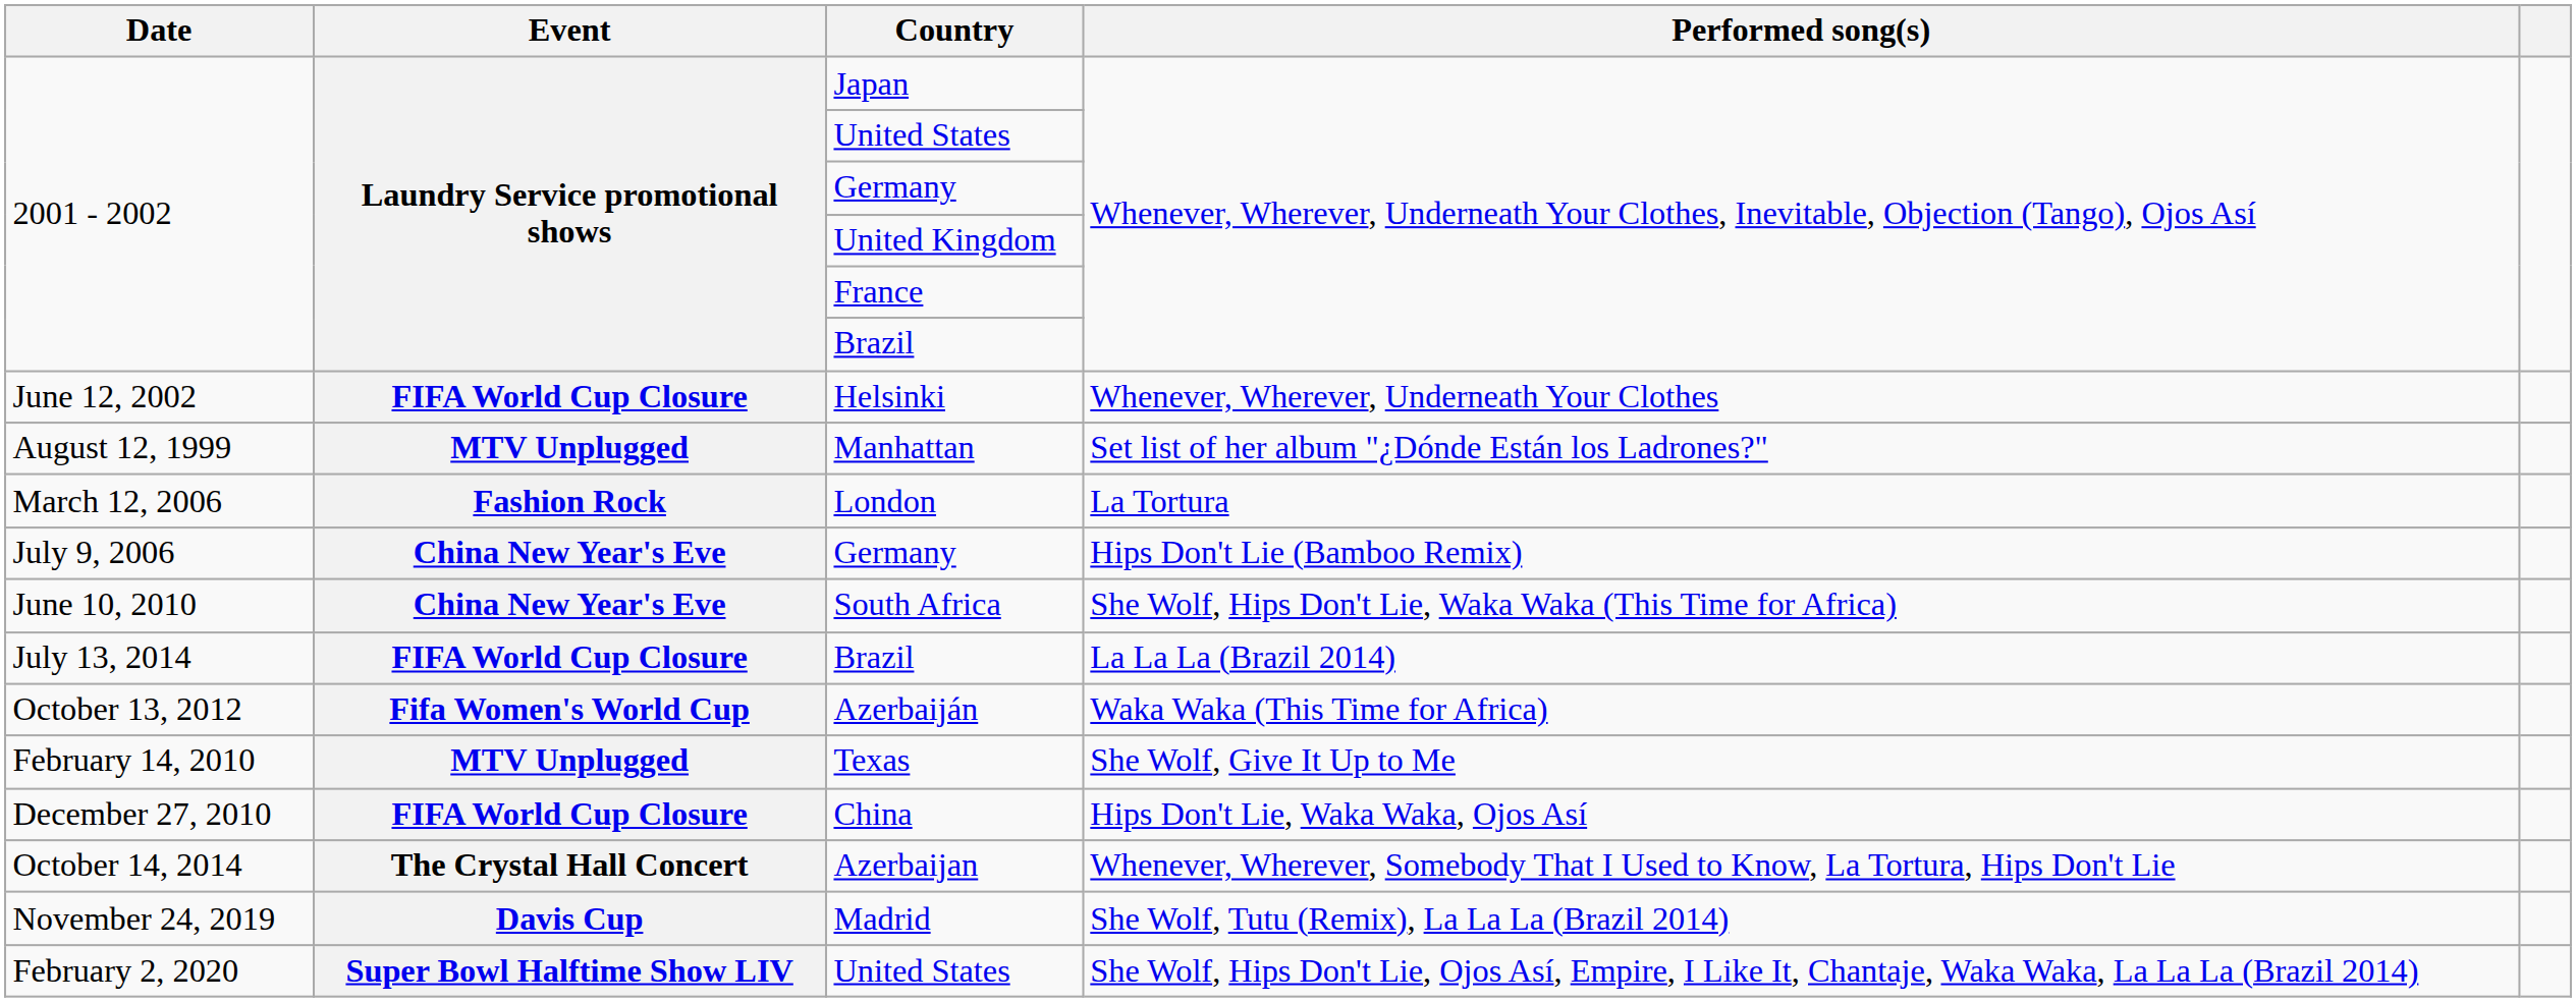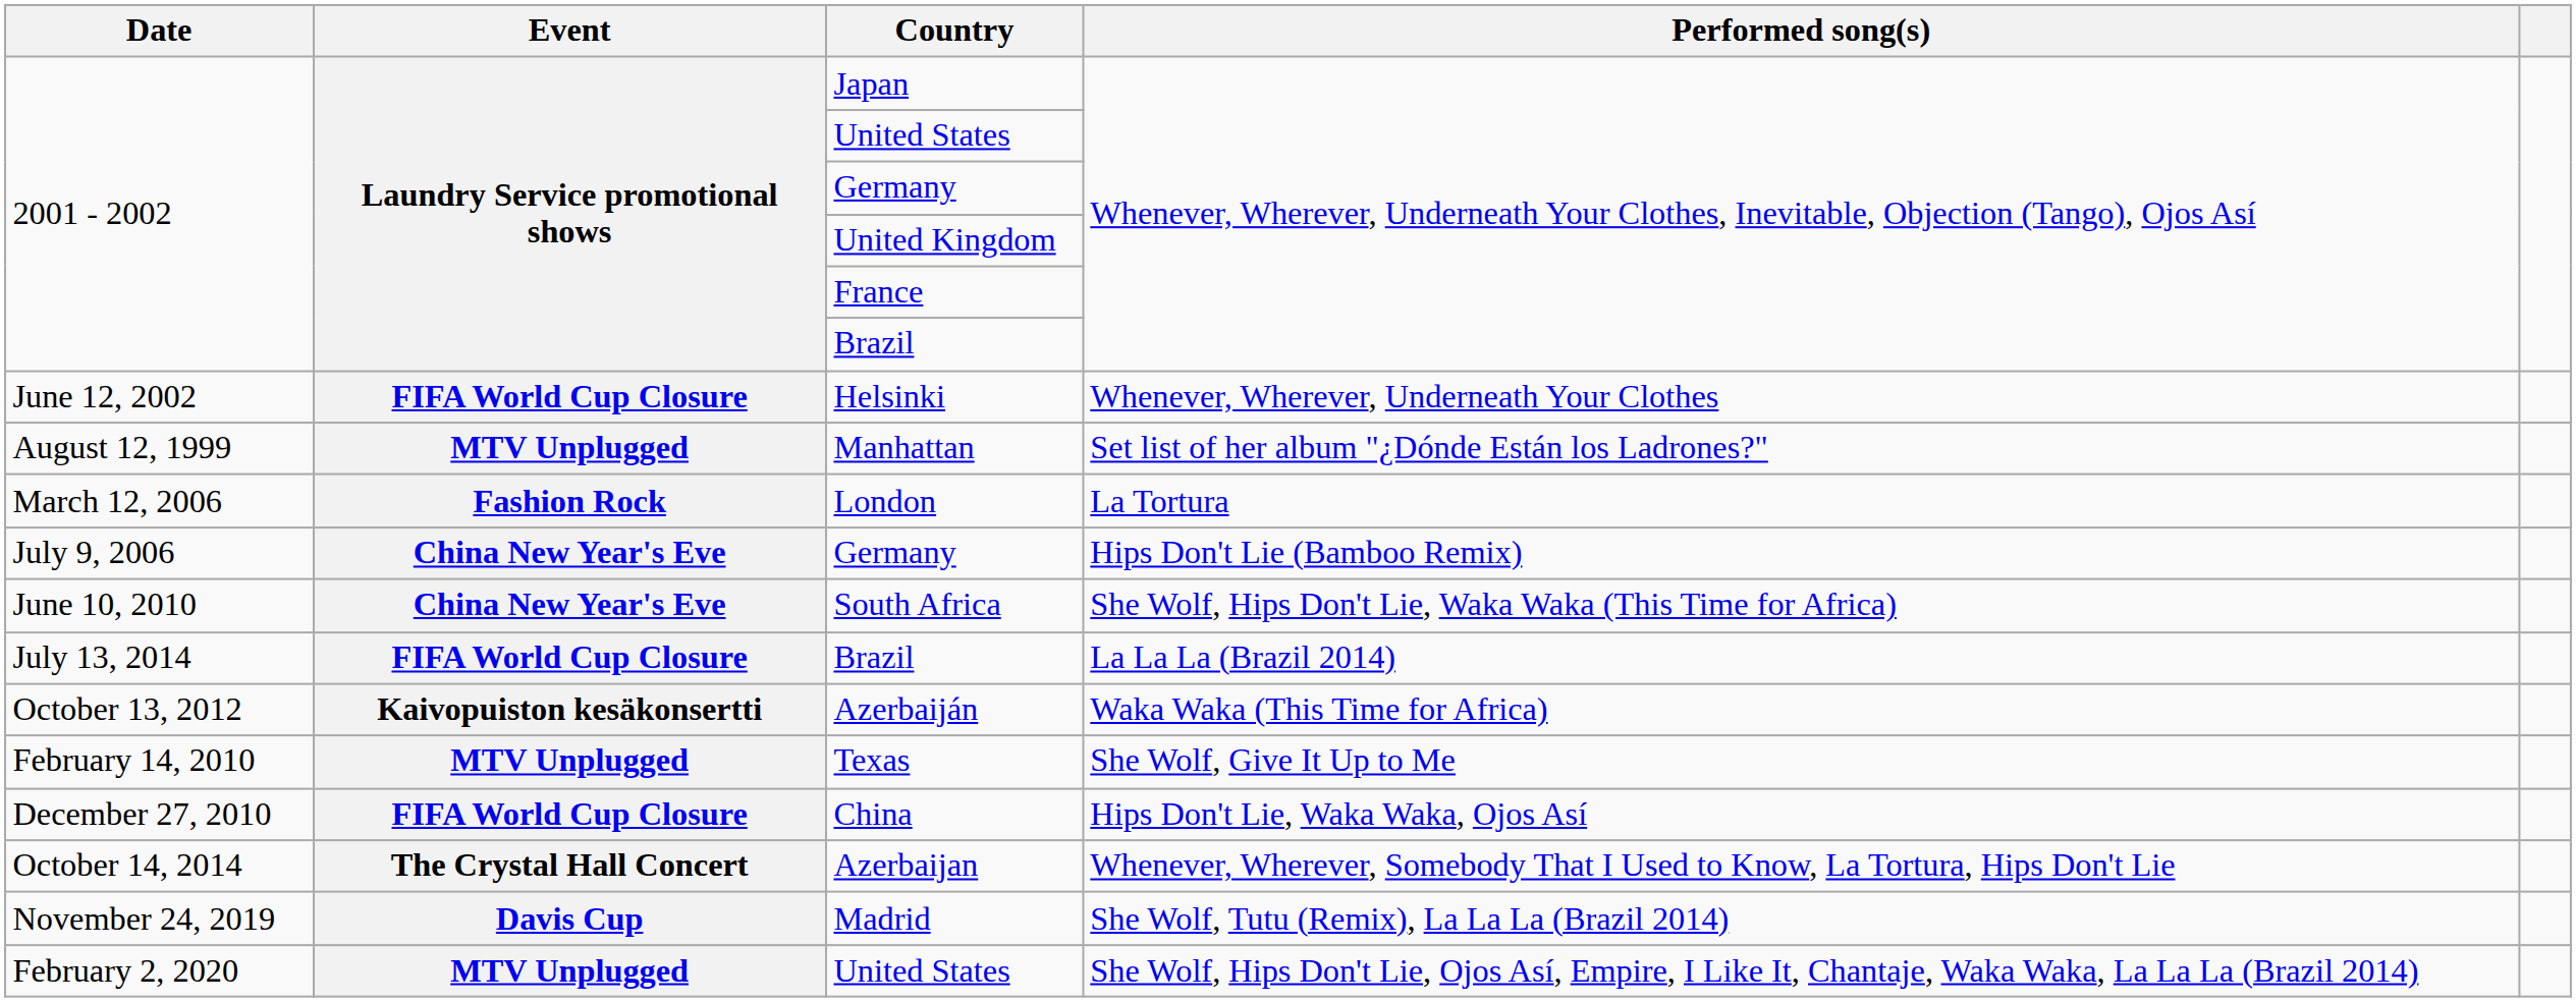Azerbaiján | Event: Fifa Women's World Cup -> Kaivopuiston kesäkonsertti
February 2, 2020 / United States | Event: Super Bowl Halftime Show LIV -> MTV Unplugged
